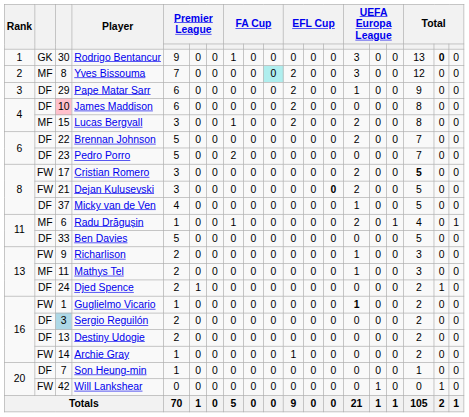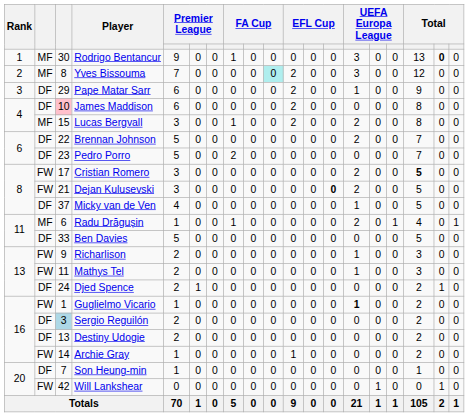Rodrigo Bentancur | column 2: GK -> MF
Mathys Tel | column 2: MF -> FW
